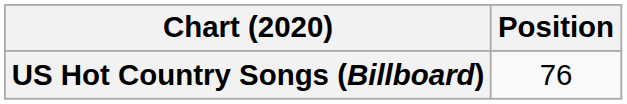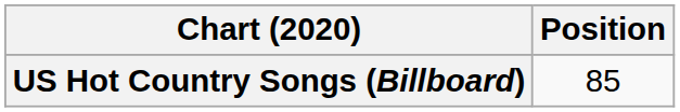US Hot Country Songs (Billboard) | Position: 76 -> 85
